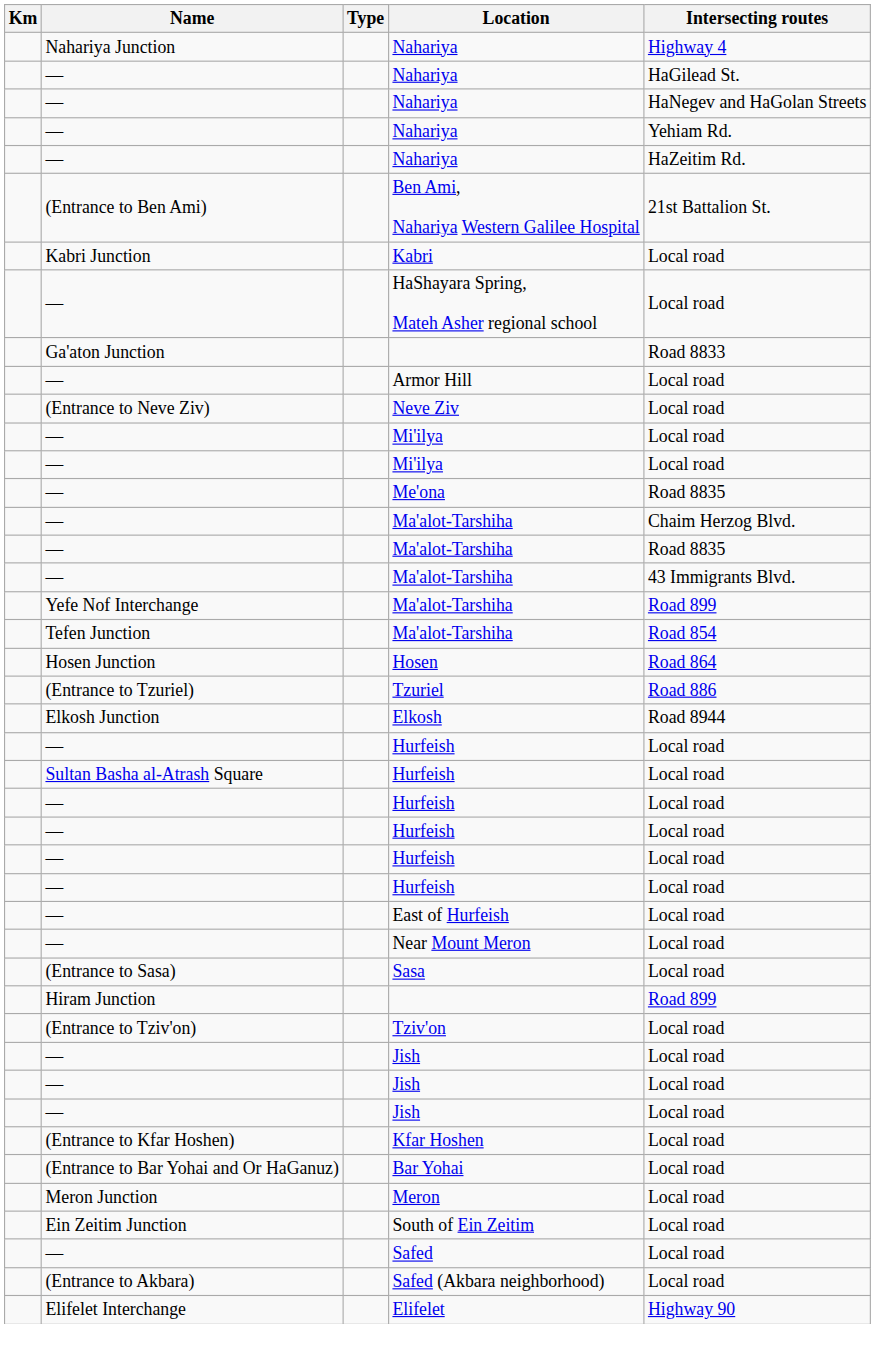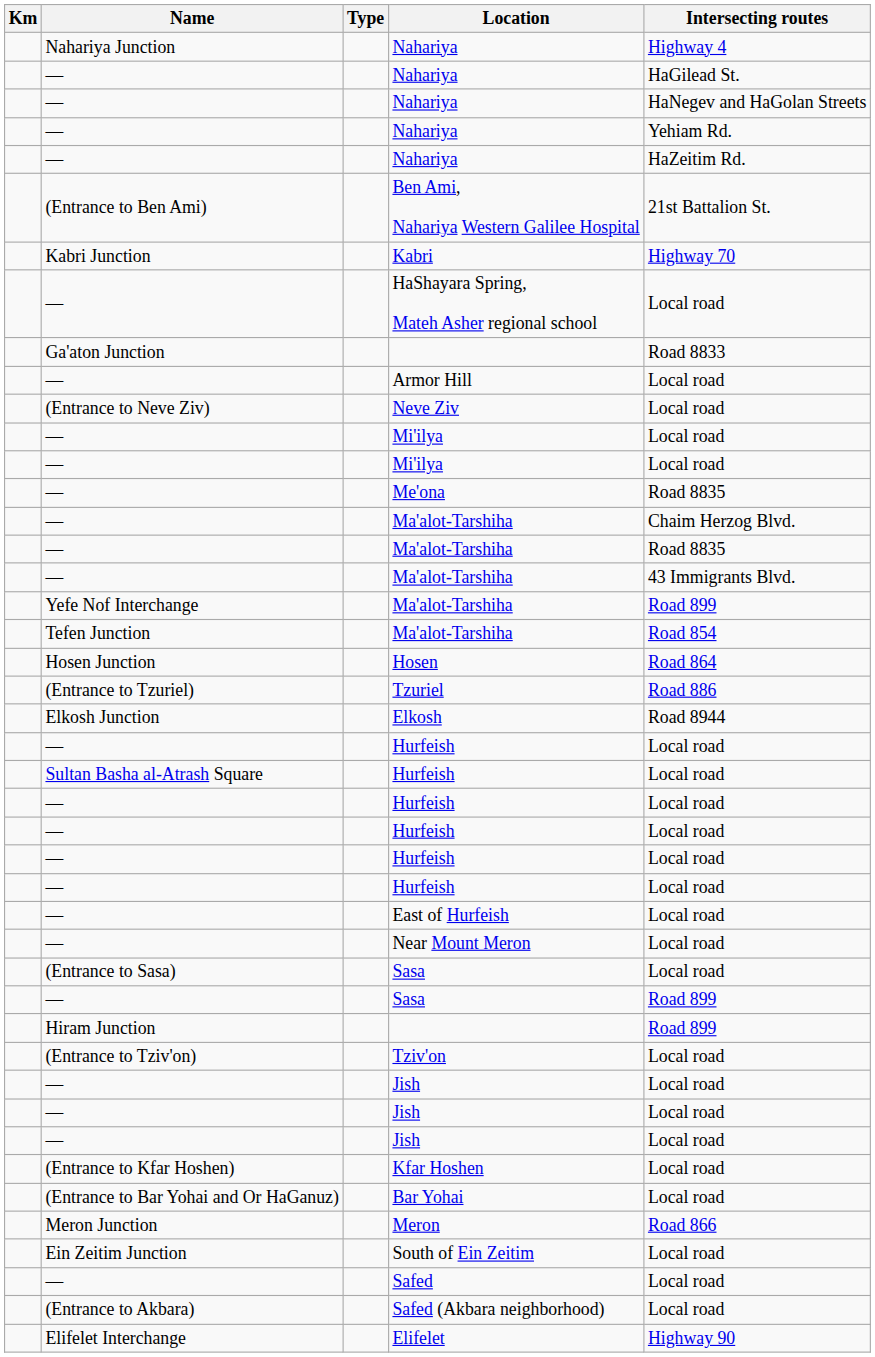Kabri | Intersecting routes: Local road -> Highway 70
+ row: — | Sasa | Road 899
Meron | Intersecting routes: Local road -> Road 866
